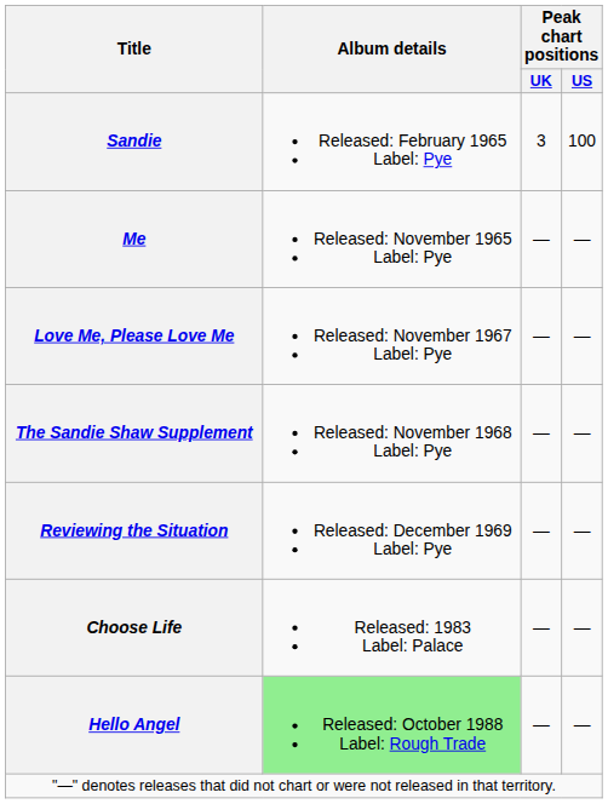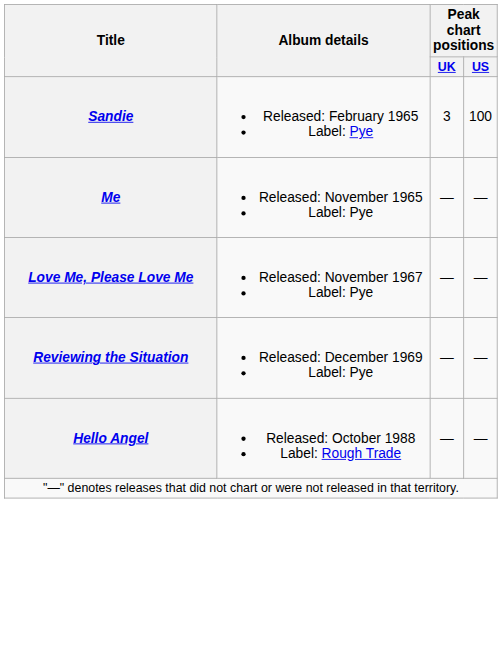- row: The Sandie Shaw Supplement | Released: November 1968 Label: Pye | — | —
- row: Choose Life | Released: 1983 Label: Palace | — | —
Hello Angel | Album details: lightgreen background -> no background
